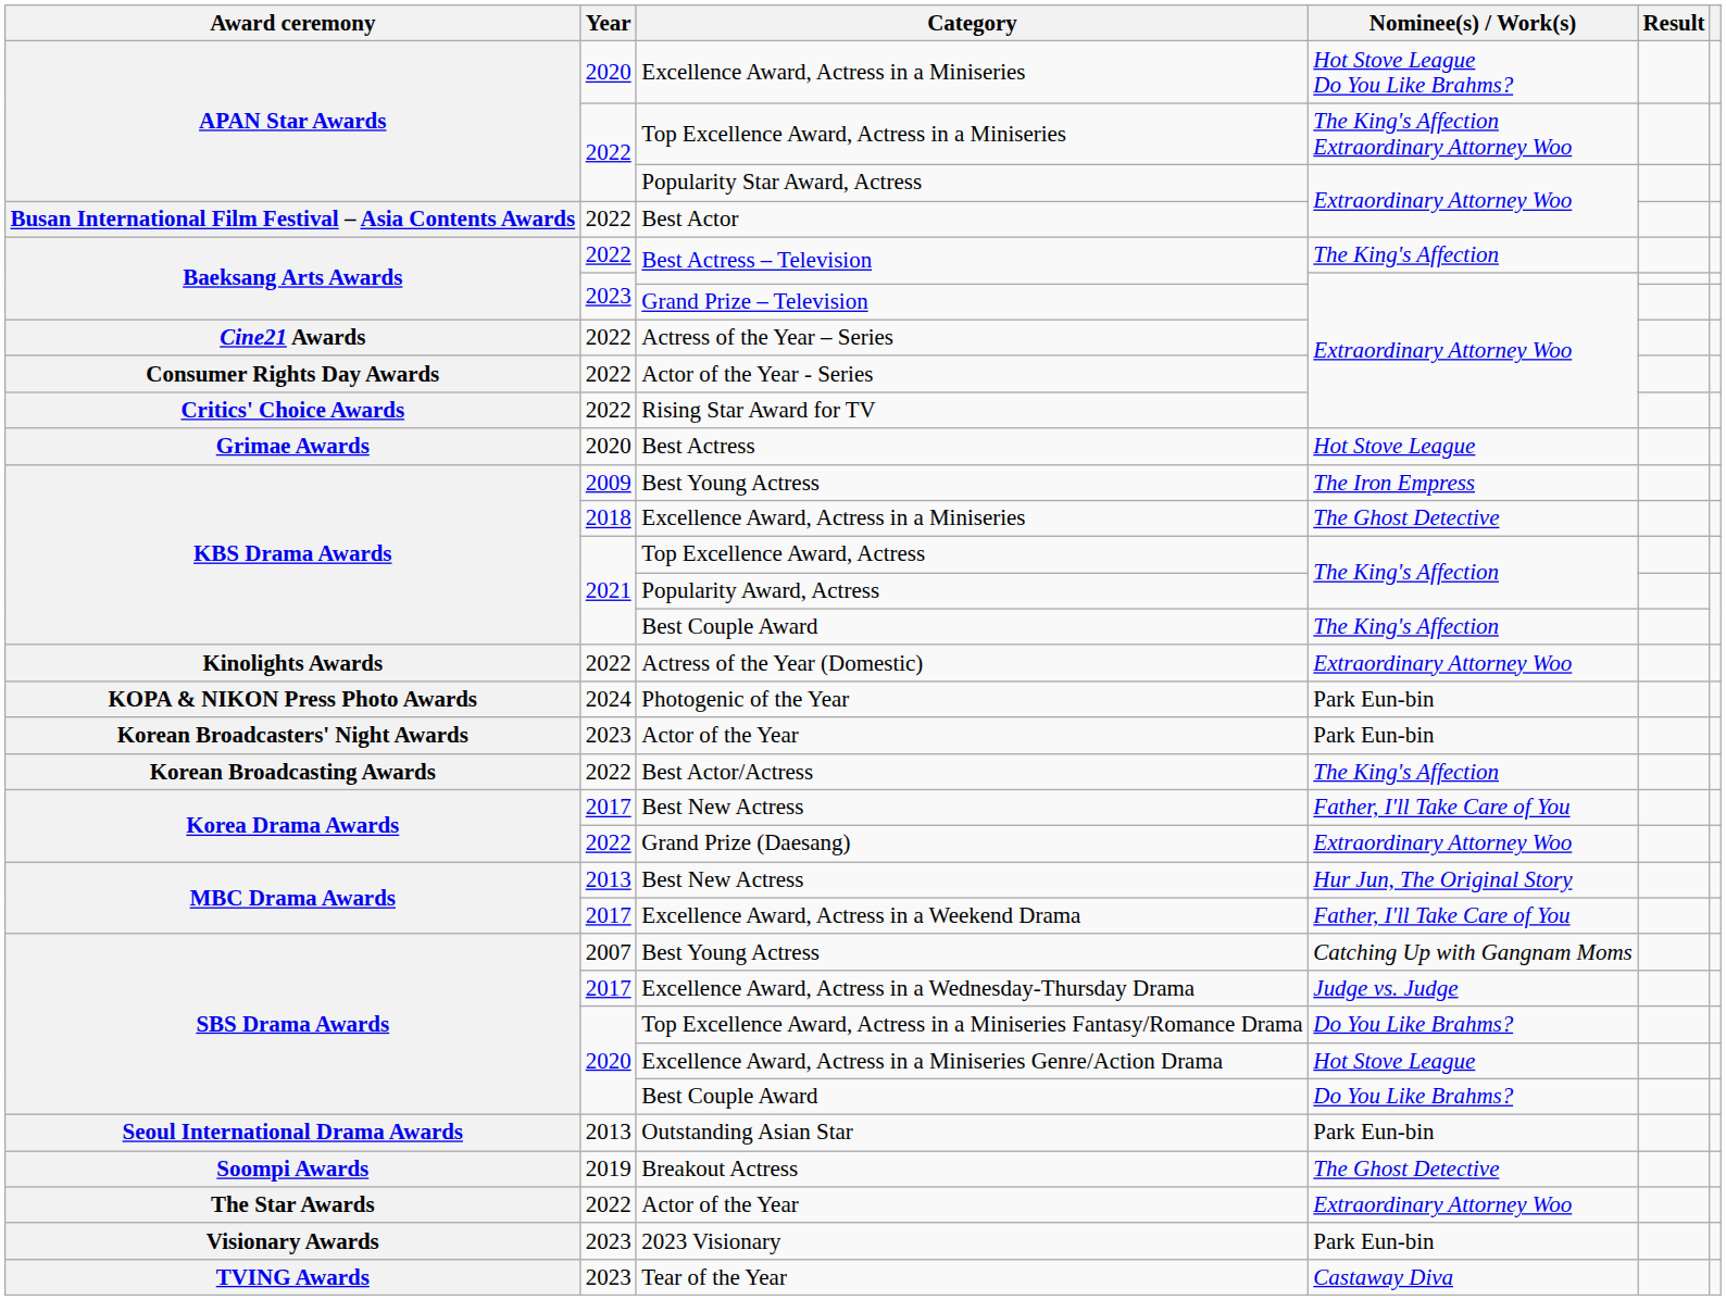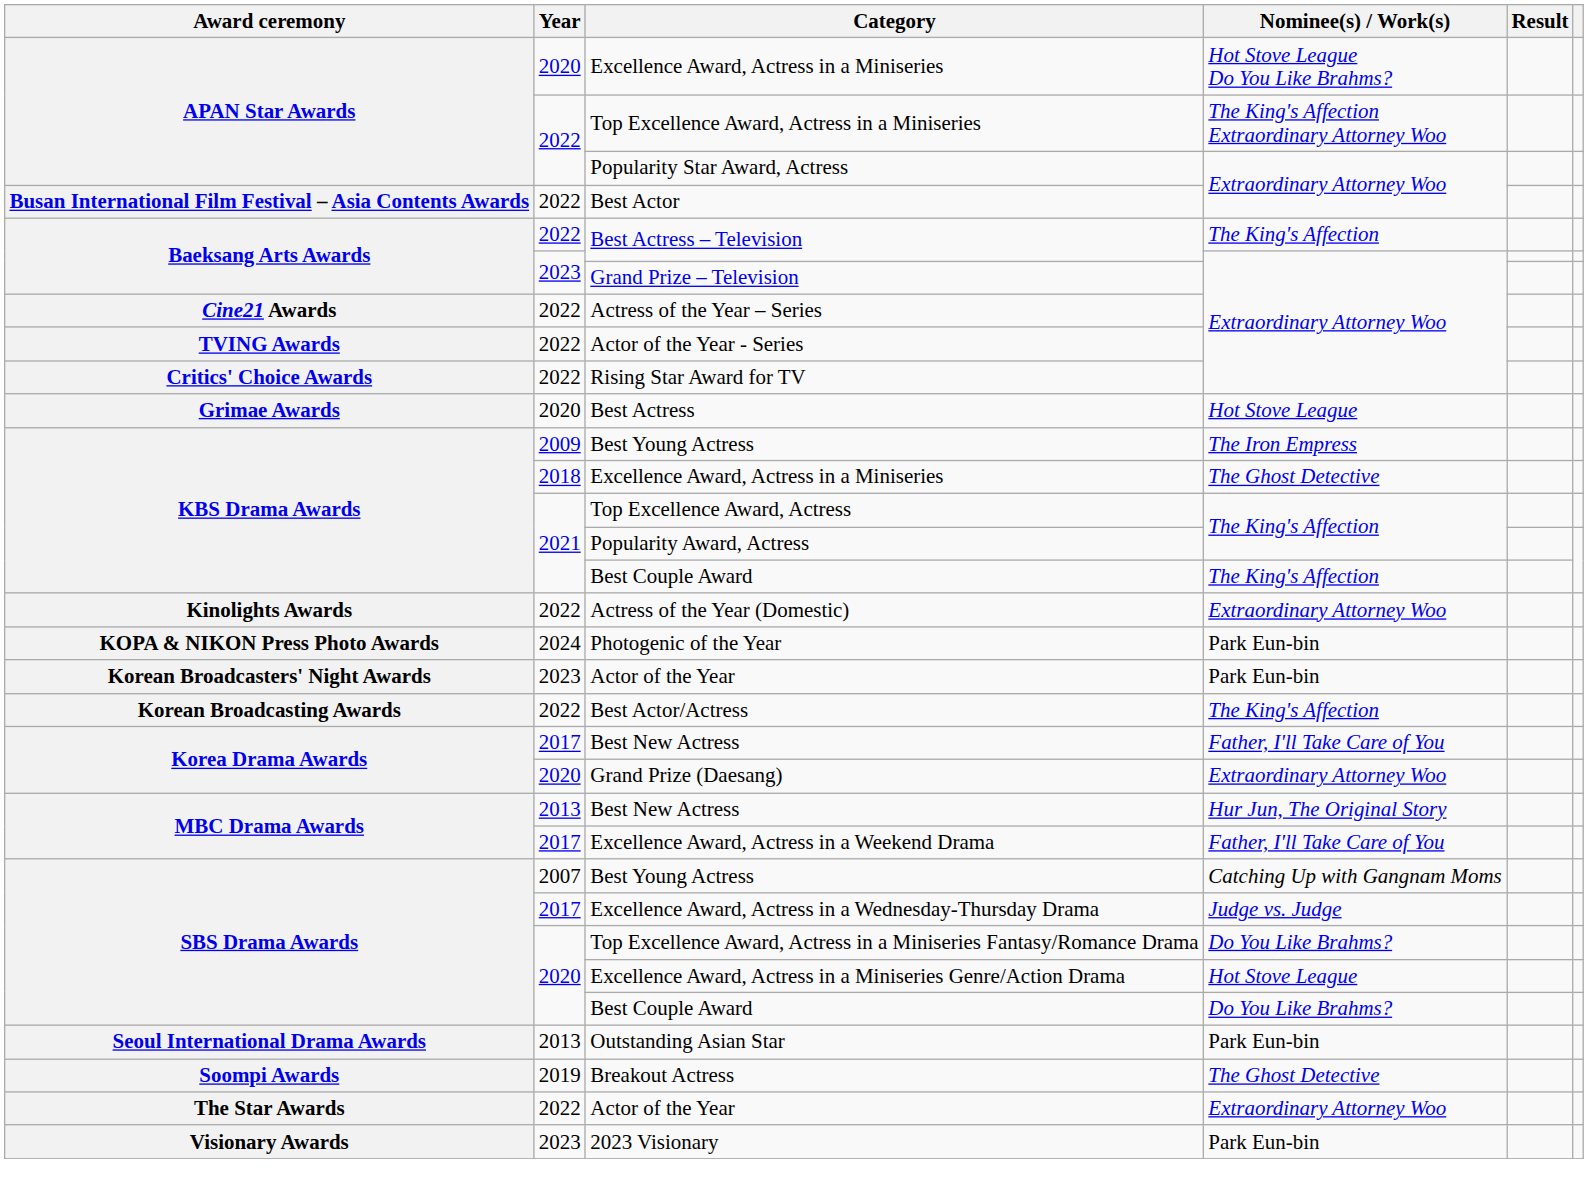Actor of the Year - Series | Award ceremony: Consumer Rights Day Awards -> TVING Awards
Grand Prize (Daesang) | Year: 2022 -> 2020
- row: TVING Awards | 2023 | Tear of the Year | Castaway Diva
